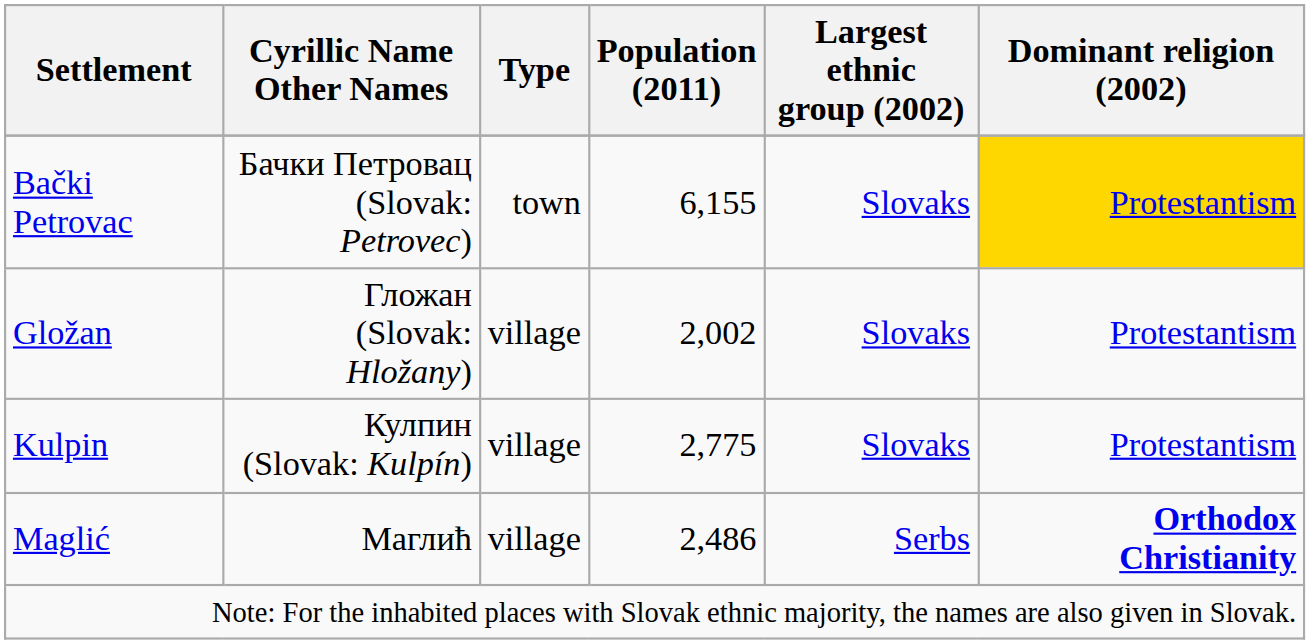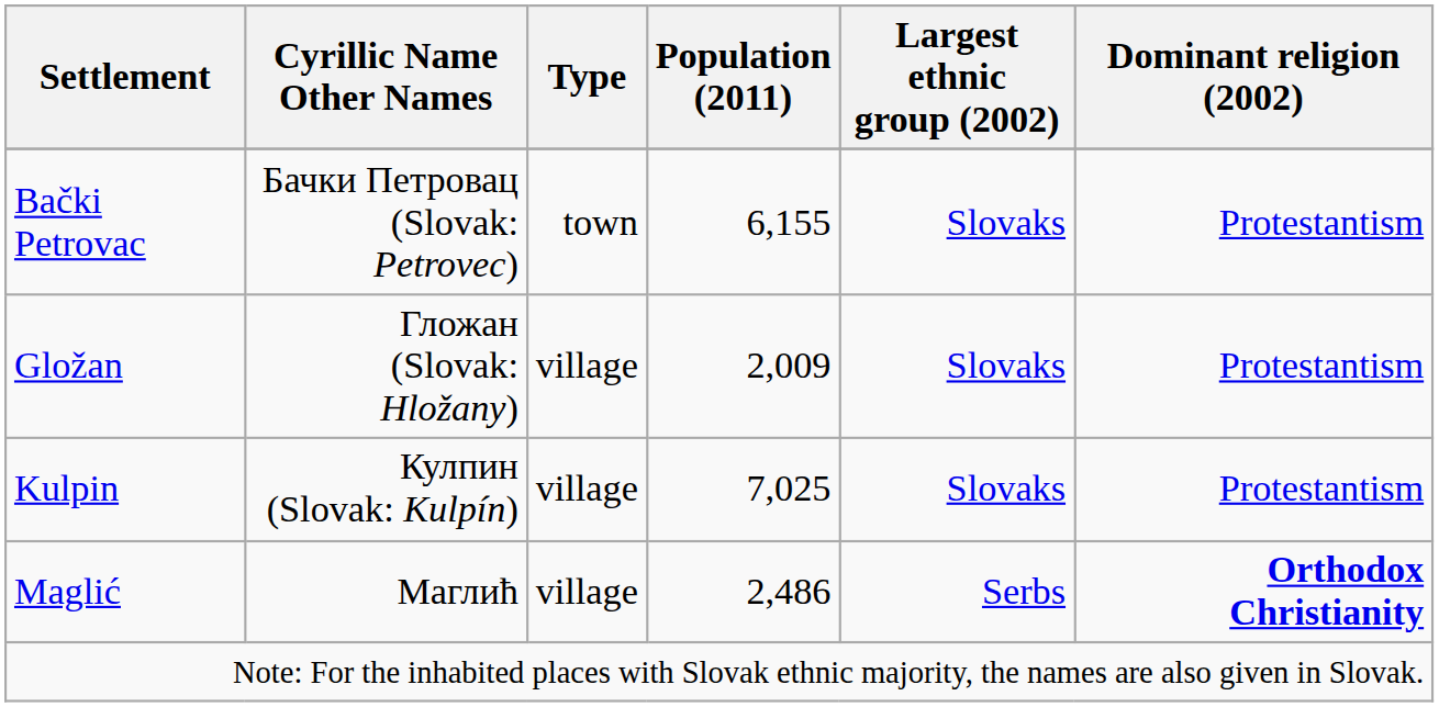Bački Petrovac | Dominant religion (2002): gold background -> no background
Gložan | Population (2011): 2,002 -> 2,009
Kulpin | Population (2011): 2,775 -> 7,025
